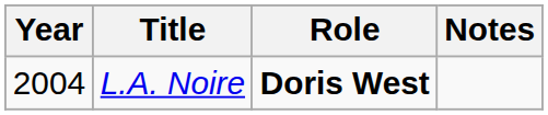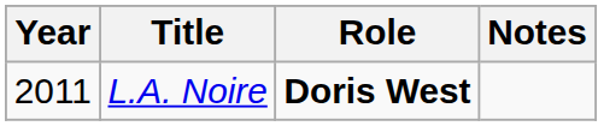L.A. Noire | Year: 2004 -> 2011
